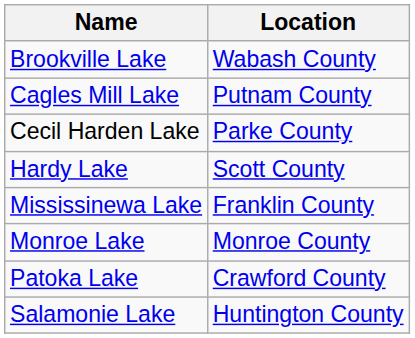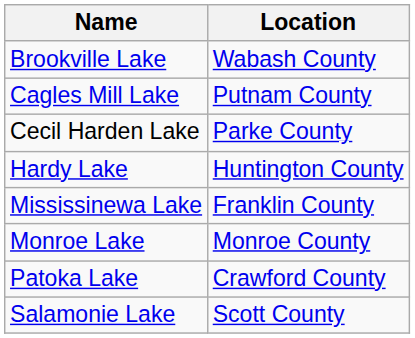Hardy Lake | Location: Scott County -> Huntington County
Salamonie Lake | Location: Huntington County -> Scott County
